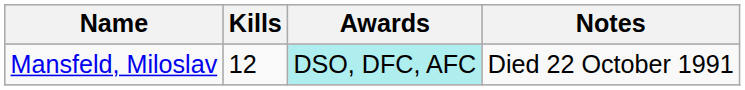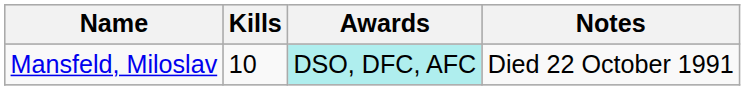Mansfeld, Miloslav | Kills: 12 -> 10
